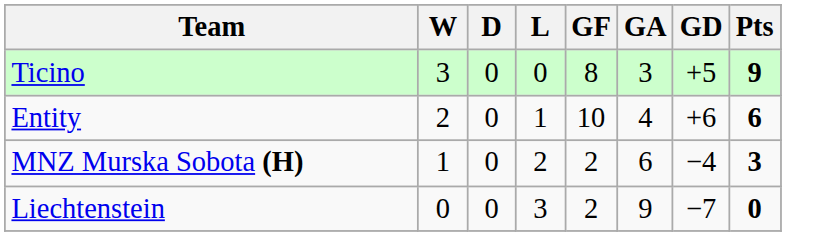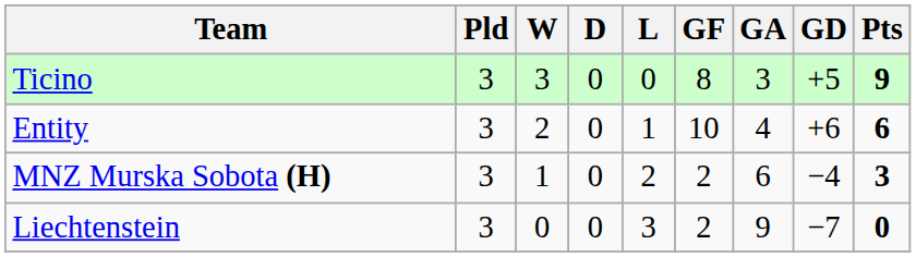+ column: Pld | 3 | 3 | 3 | 3
